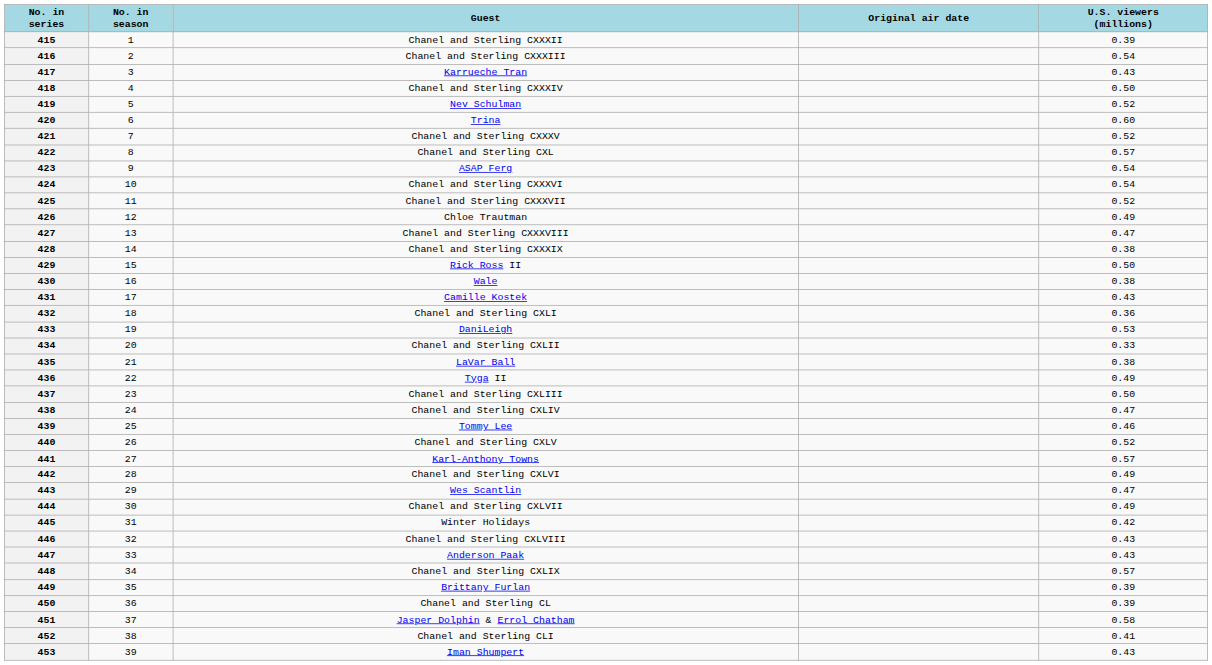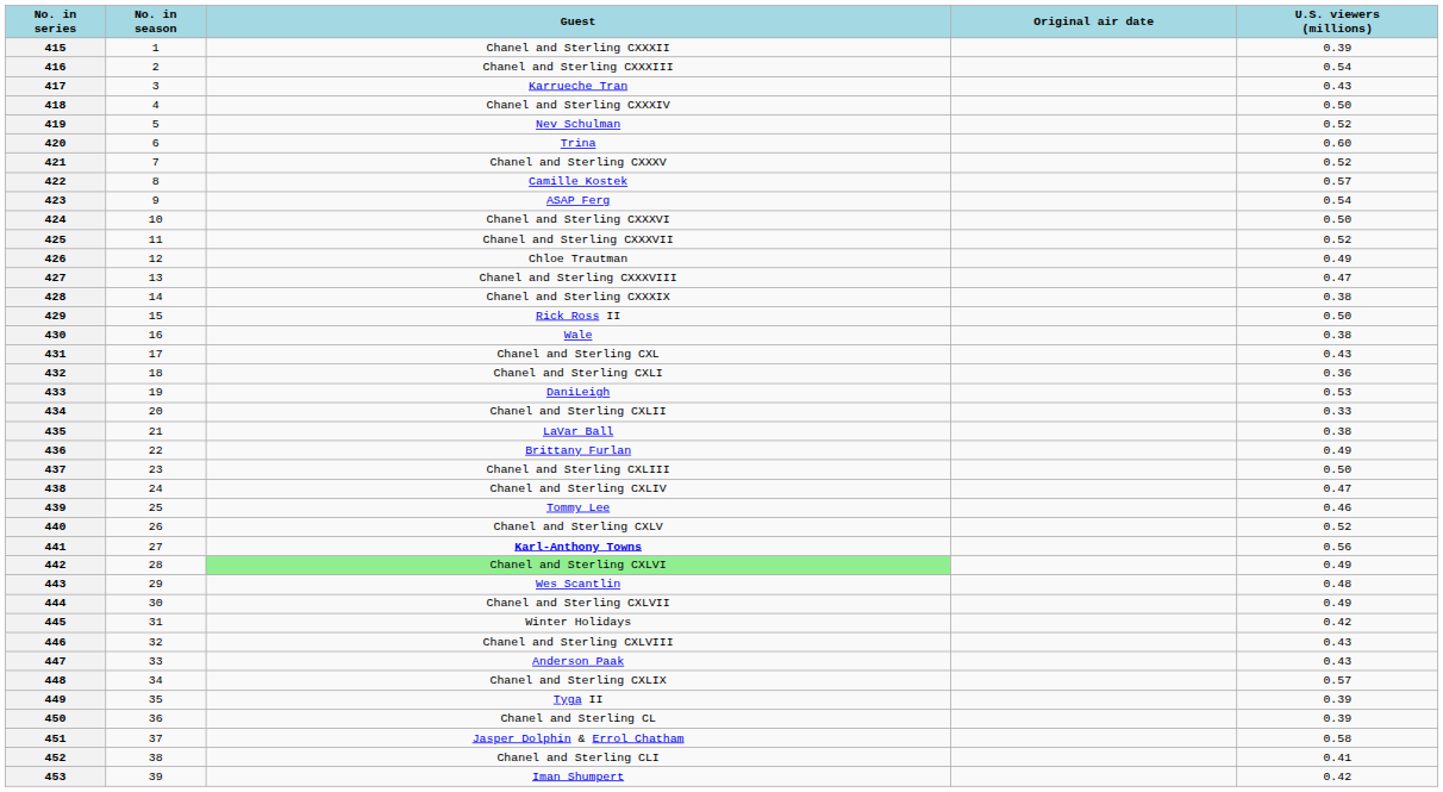422 | Guest: Chanel and Sterling CXL -> Camille Kostek
424 | U.S. viewers (millions): 0.54 -> 0.50
431 | Guest: Camille Kostek -> Chanel and Sterling CXL
436 | Guest: Tyga II -> Brittany Furlan
441 | Guest: normal -> bold
441 | U.S. viewers (millions): 0.57 -> 0.56
442 | Guest: no background -> lightgreen background
443 | U.S. viewers (millions): 0.47 -> 0.48
449 | Guest: Brittany Furlan -> Tyga II
453 | U.S. viewers (millions): 0.43 -> 0.42
